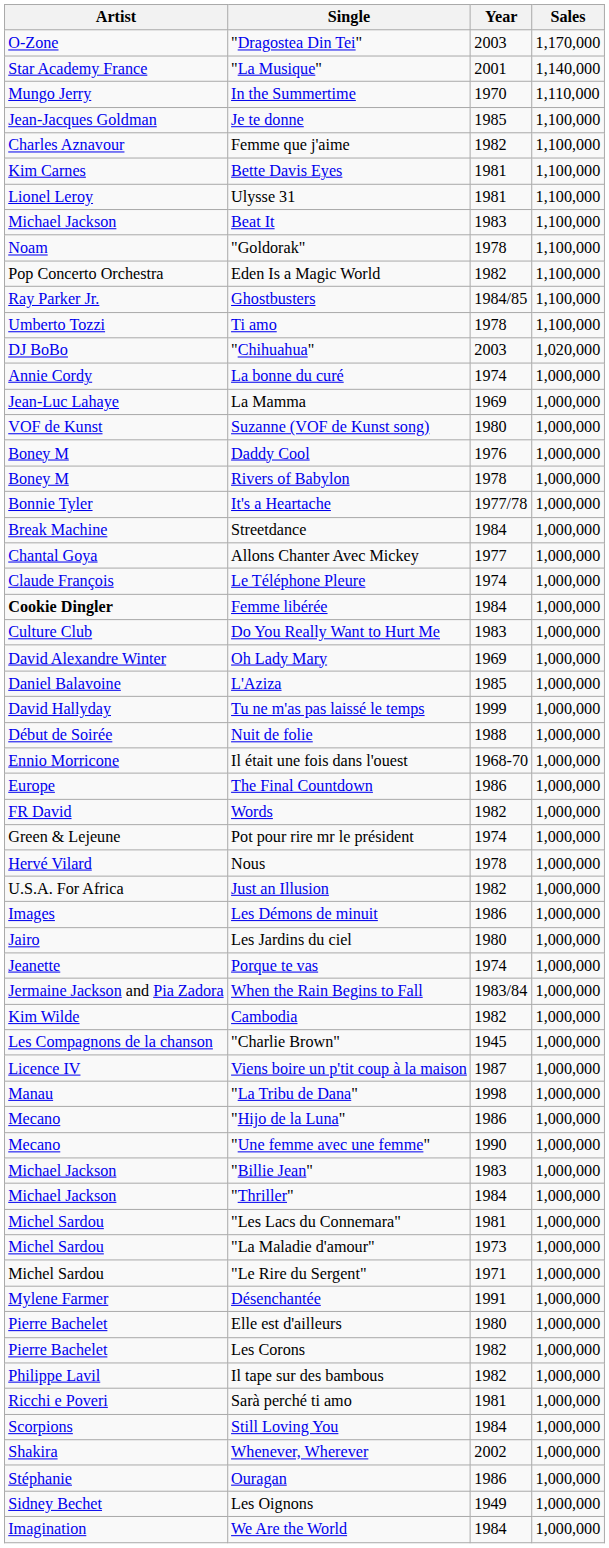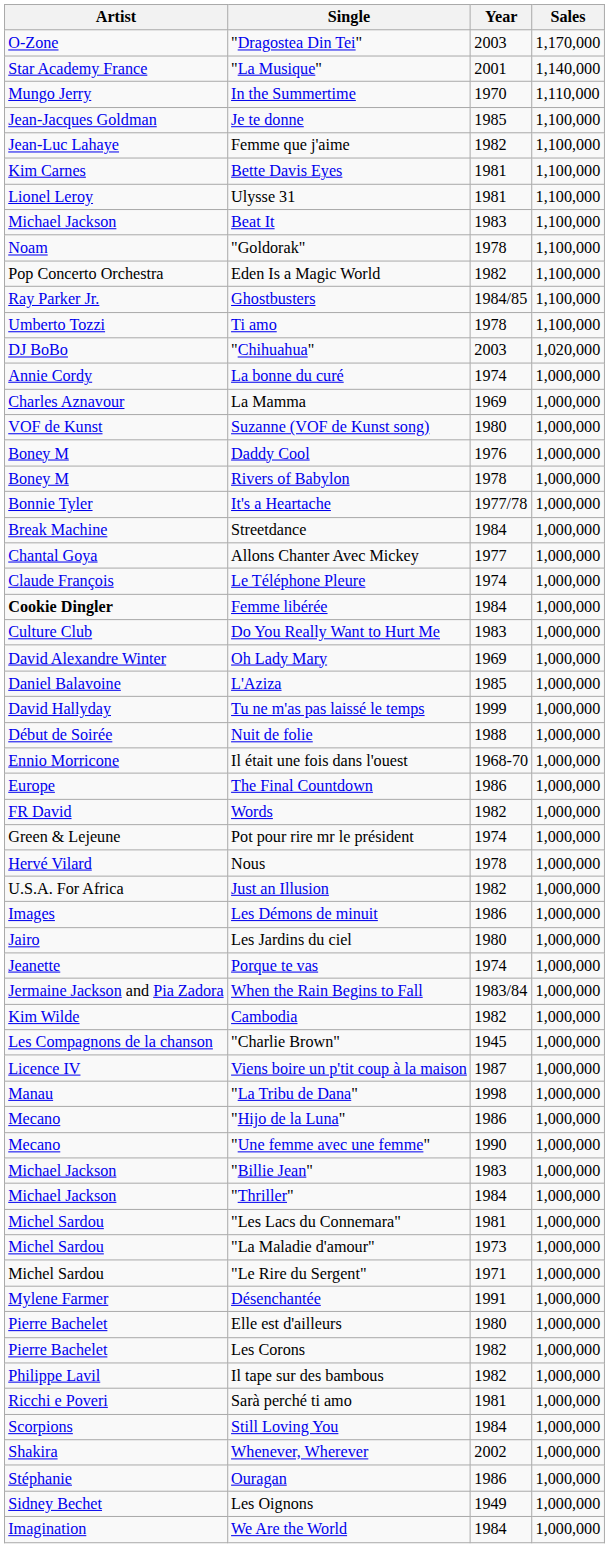Femme que j'aime | Artist: Charles Aznavour -> Jean-Luc Lahaye
La Mamma | Artist: Jean-Luc Lahaye -> Charles Aznavour
